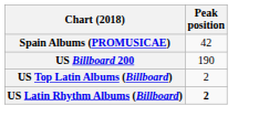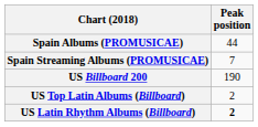Spain Albums (PROMUSICAE) | Peak position: 42 -> 44
+ row: Spain Streaming Albums (PROMUSICAE) | 7
